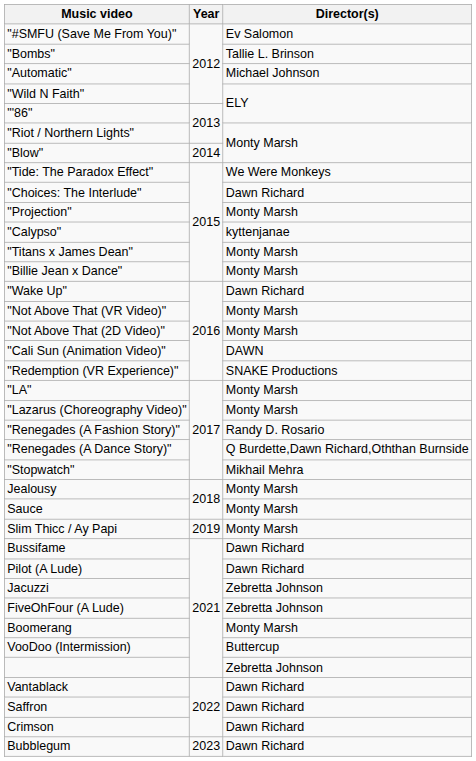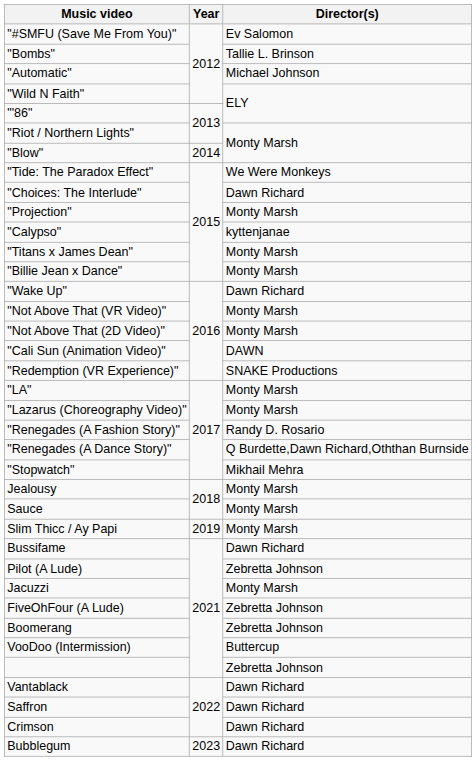Pilot (A Lude) | Director(s): Dawn Richard -> Zebretta Johnson
Jacuzzi | Director(s): Zebretta Johnson -> Monty Marsh
Boomerang | Director(s): Monty Marsh -> Zebretta Johnson
